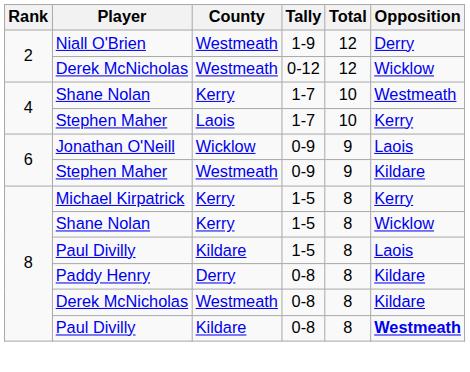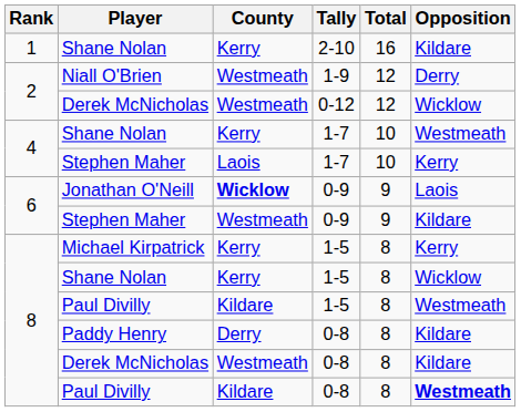+ row: 1 | Shane Nolan | Kerry | 2-10 | 16 | Kildare
Jonathan O'Neill | County: normal -> bold
Paul Divilly / 1-5 | Opposition: Laois -> Westmeath
